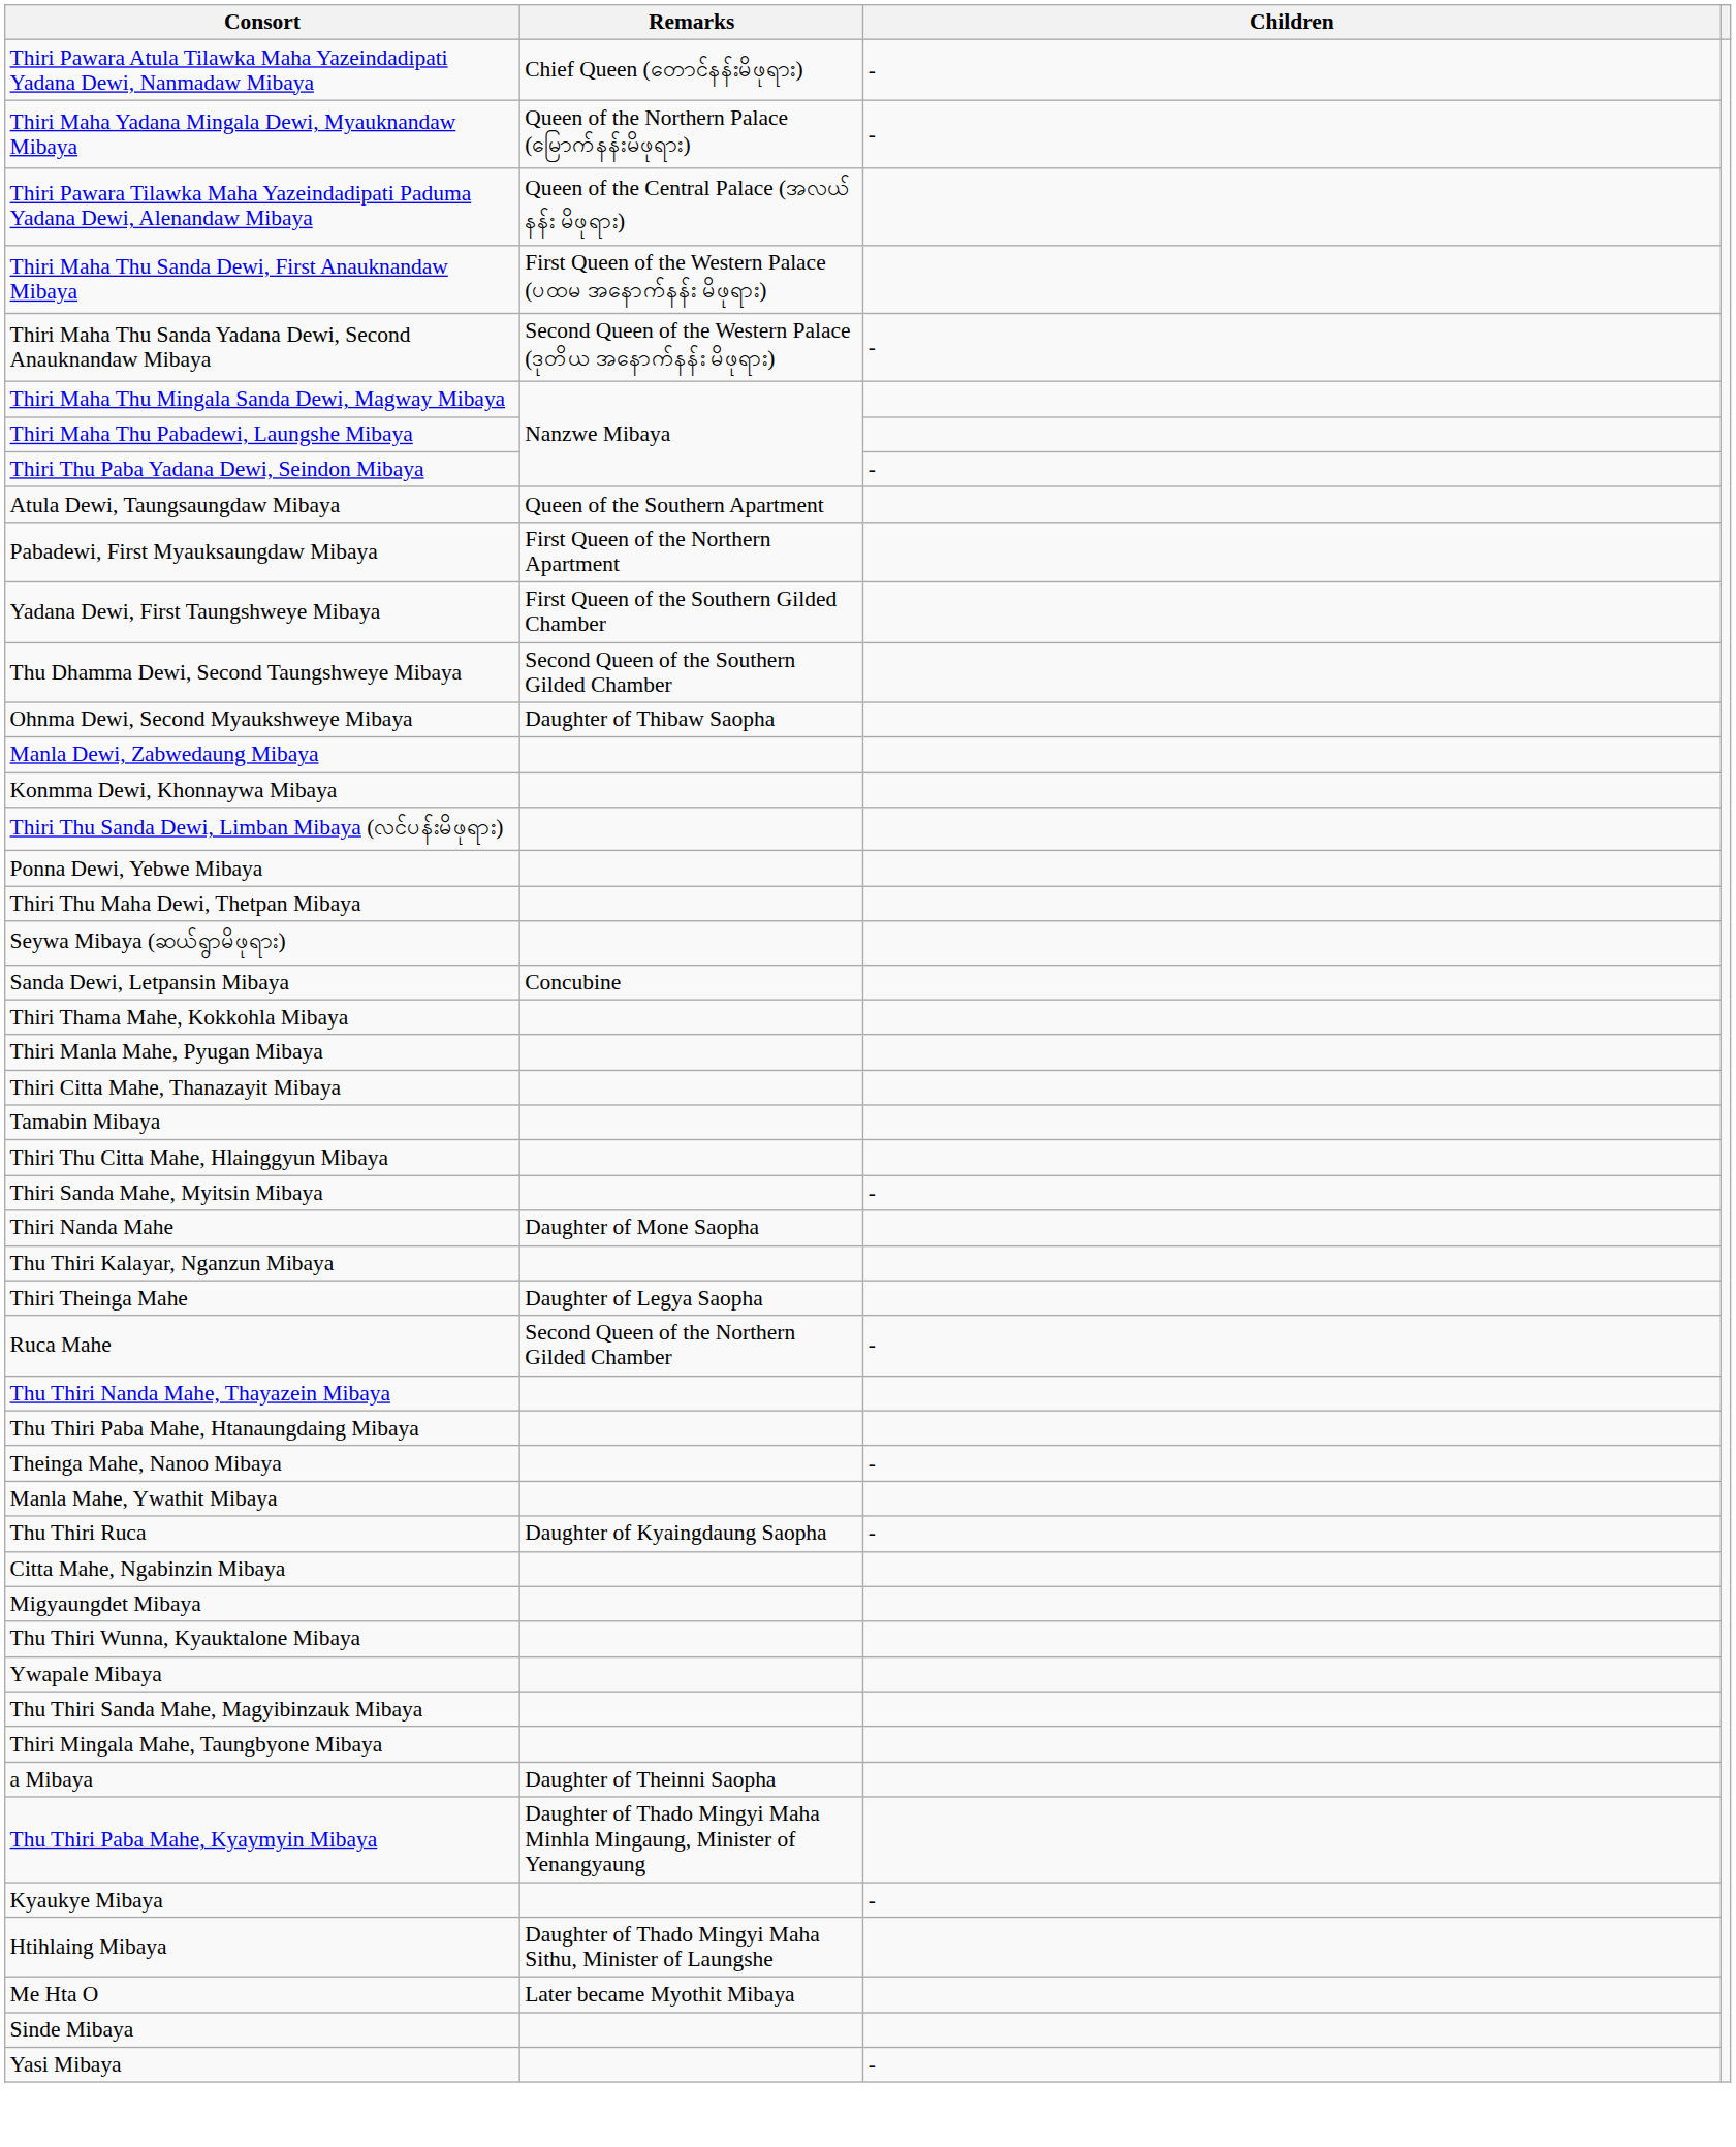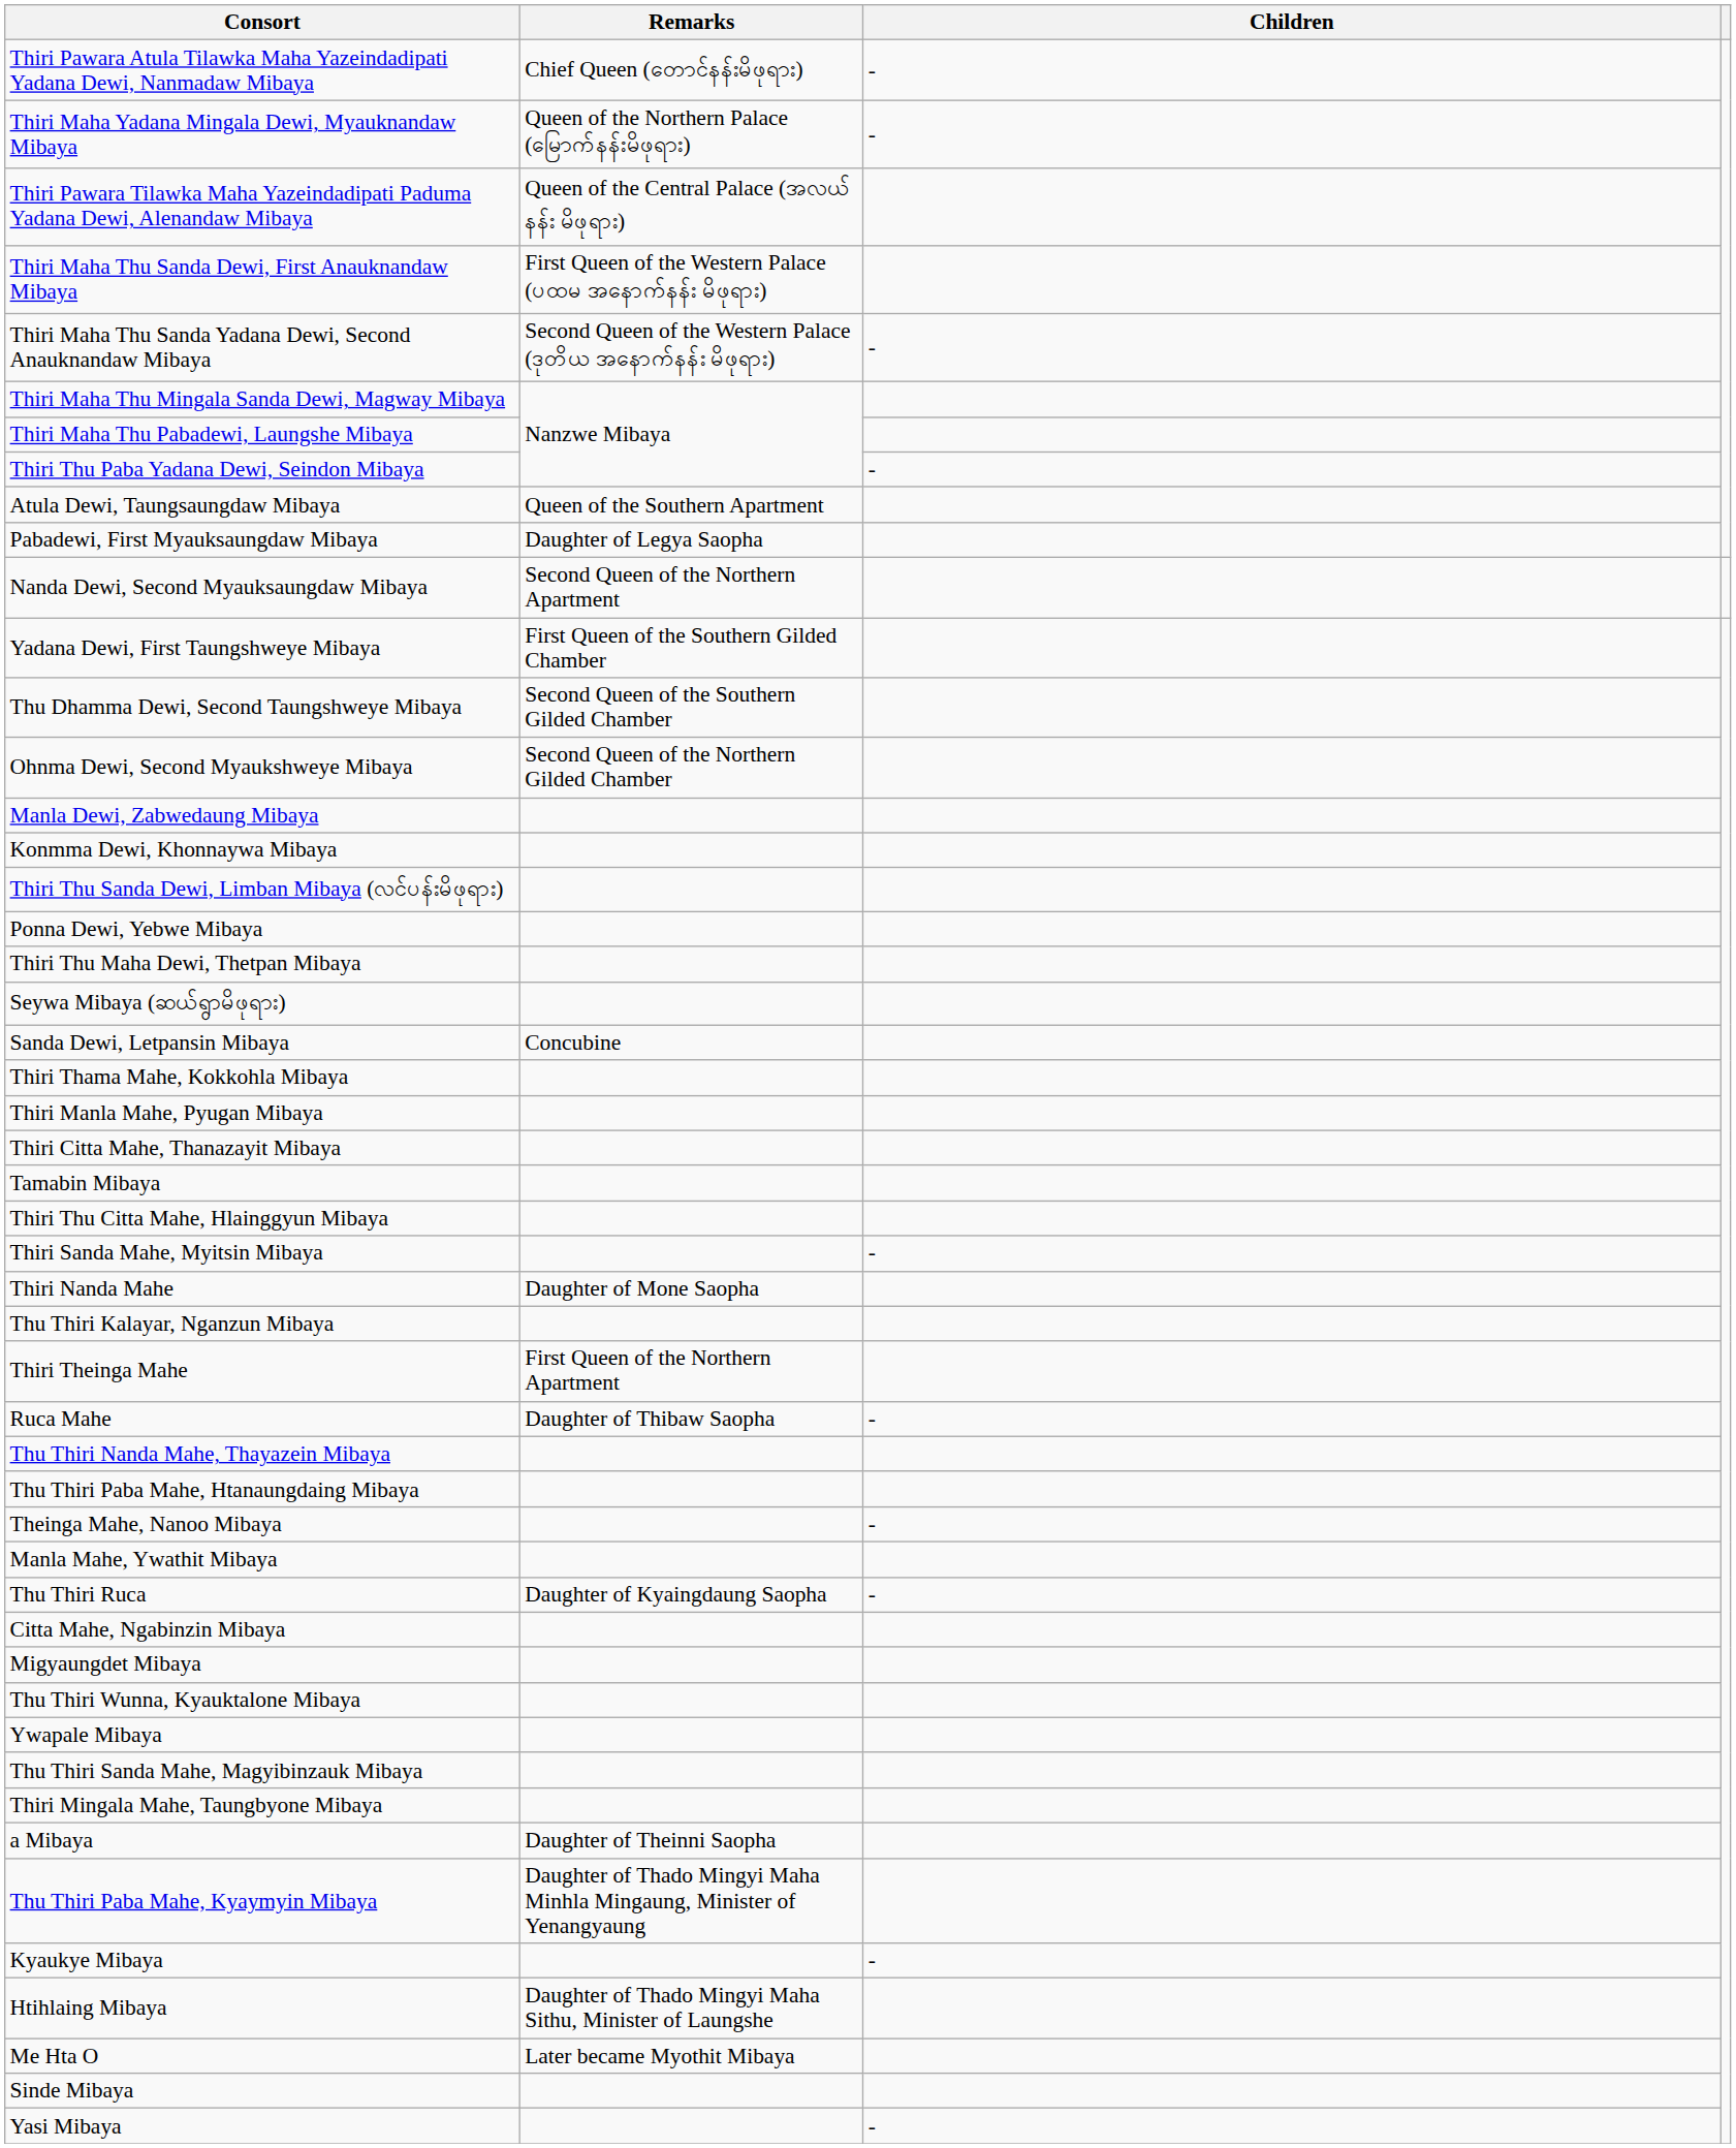Pabadewi, First Myauksaungdaw Mibaya | Remarks: First Queen of the Northern Apartment -> Daughter of Legya Saopha
+ row: Nanda Dewi, Second Myauksaungdaw Mibaya | Second Queen of the Northern Apartment
Ohnma Dewi, Second Myaukshweye Mibaya | Remarks: Daughter of Thibaw Saopha -> Second Queen of the Northern Gilded Chamber
Thiri Theinga Mahe | Remarks: Daughter of Legya Saopha -> First Queen of the Northern Apartment
Ruca Mahe | Remarks: Second Queen of the Northern Gilded Chamber -> Daughter of Thibaw Saopha
